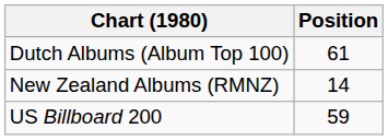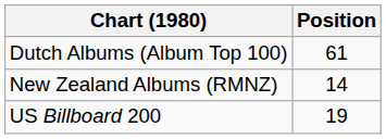US Billboard 200 | Position: 59 -> 19
